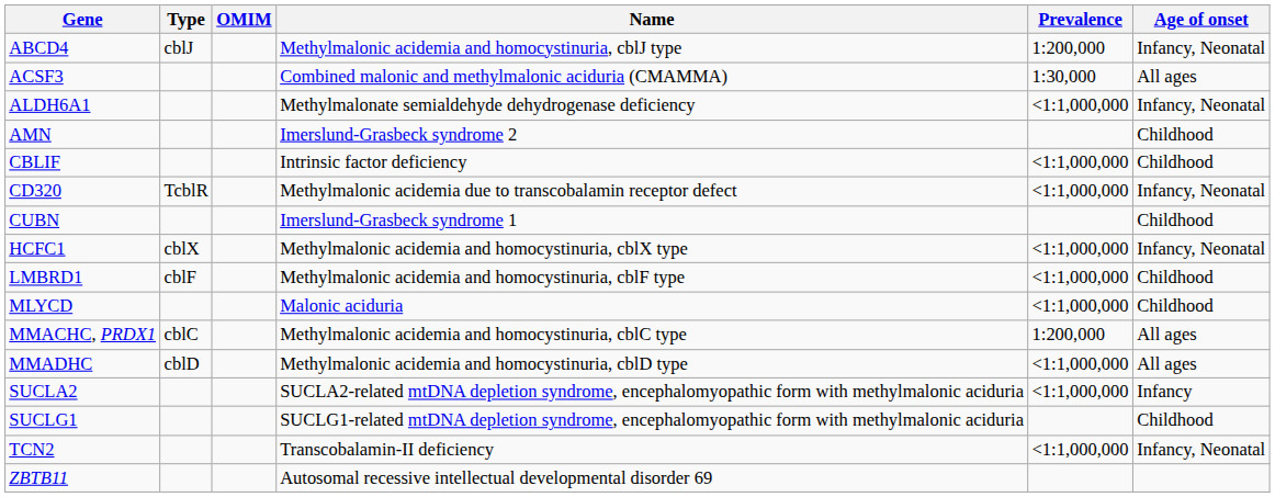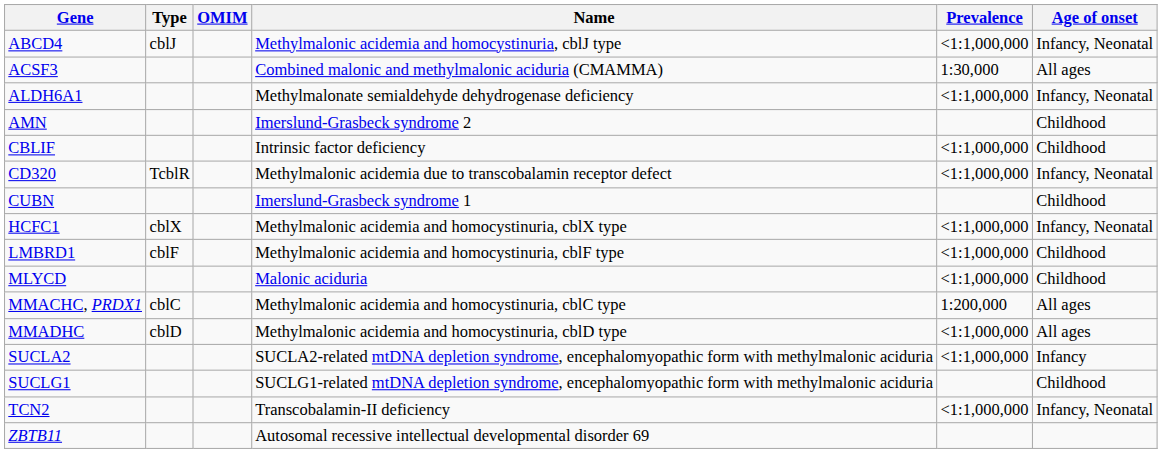ABCD4 | Prevalence: 1:200,000 -> <1:1,000,000
